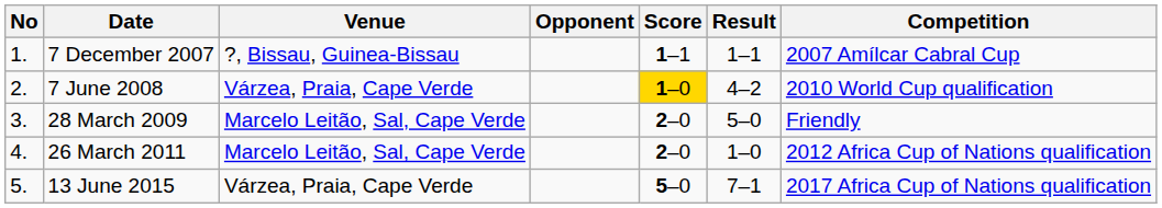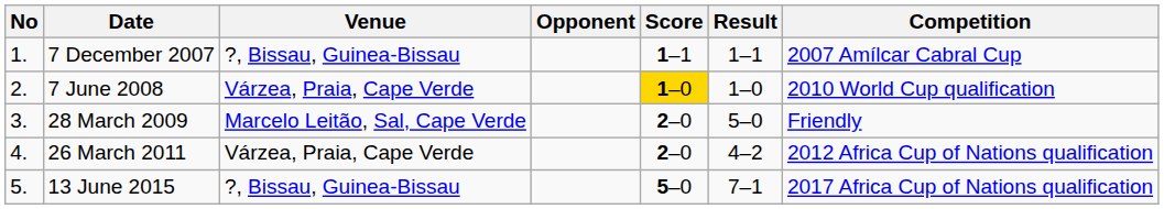7 June 2008 | Result: 4–2 -> 1–0
26 March 2011 | Venue: Marcelo Leitão, Sal, Cape Verde -> Várzea, Praia, Cape Verde
26 March 2011 | Result: 1–0 -> 4–2
13 June 2015 | Venue: Várzea, Praia, Cape Verde -> ?, Bissau, Guinea-Bissau
